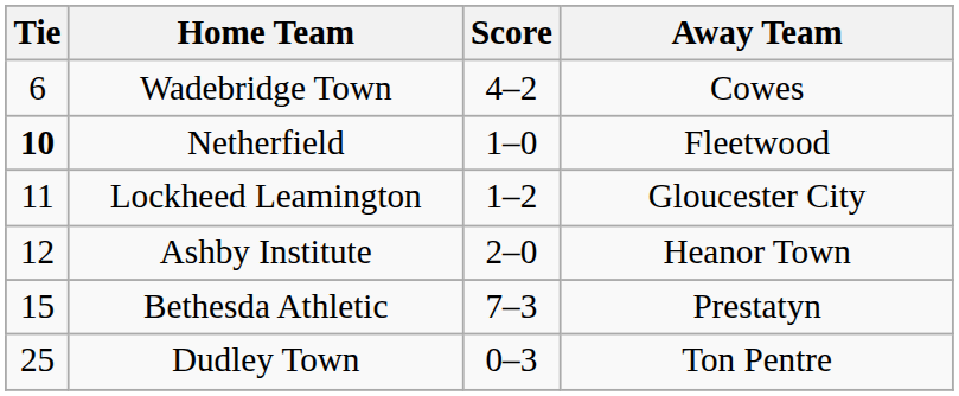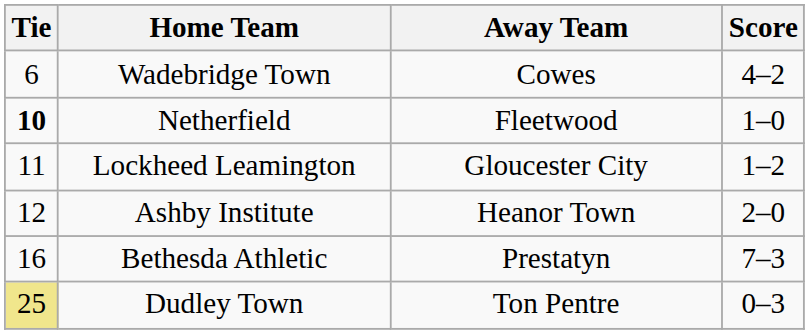columns swapped: Score <-> Away Team
Bethesda Athletic | Tie: 15 -> 16
Dudley Town | Tie: no background -> khaki background
